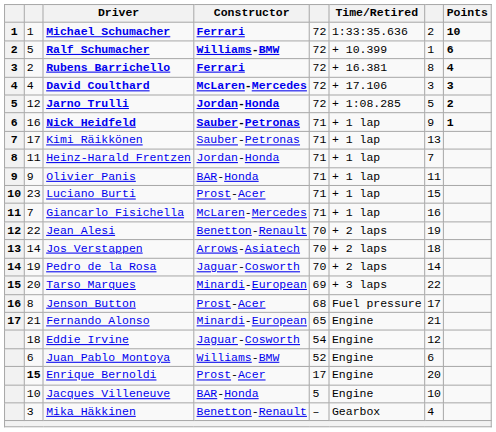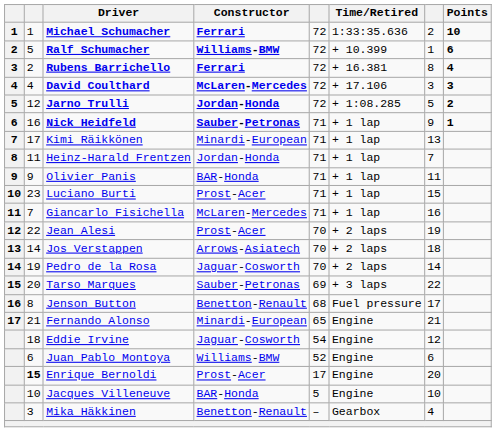Kimi Räikkönen | Constructor: Sauber-Petronas -> Minardi-European
Jean Alesi | Constructor: Benetton-Renault -> Prost-Acer
Tarso Marques | Constructor: Minardi-European -> Sauber-Petronas
Jenson Button | Constructor: Prost-Acer -> Benetton-Renault
